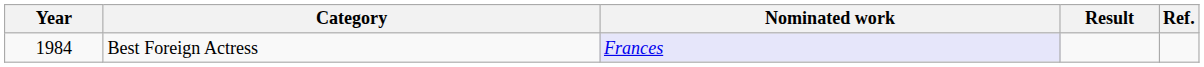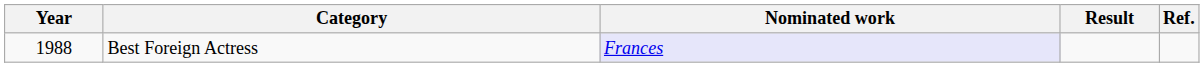Best Foreign Actress | Year: 1984 -> 1988
